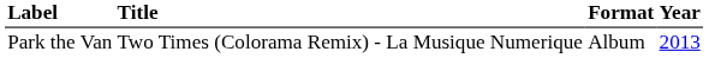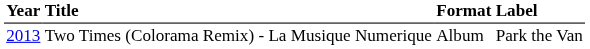columns swapped: Year <-> Label
